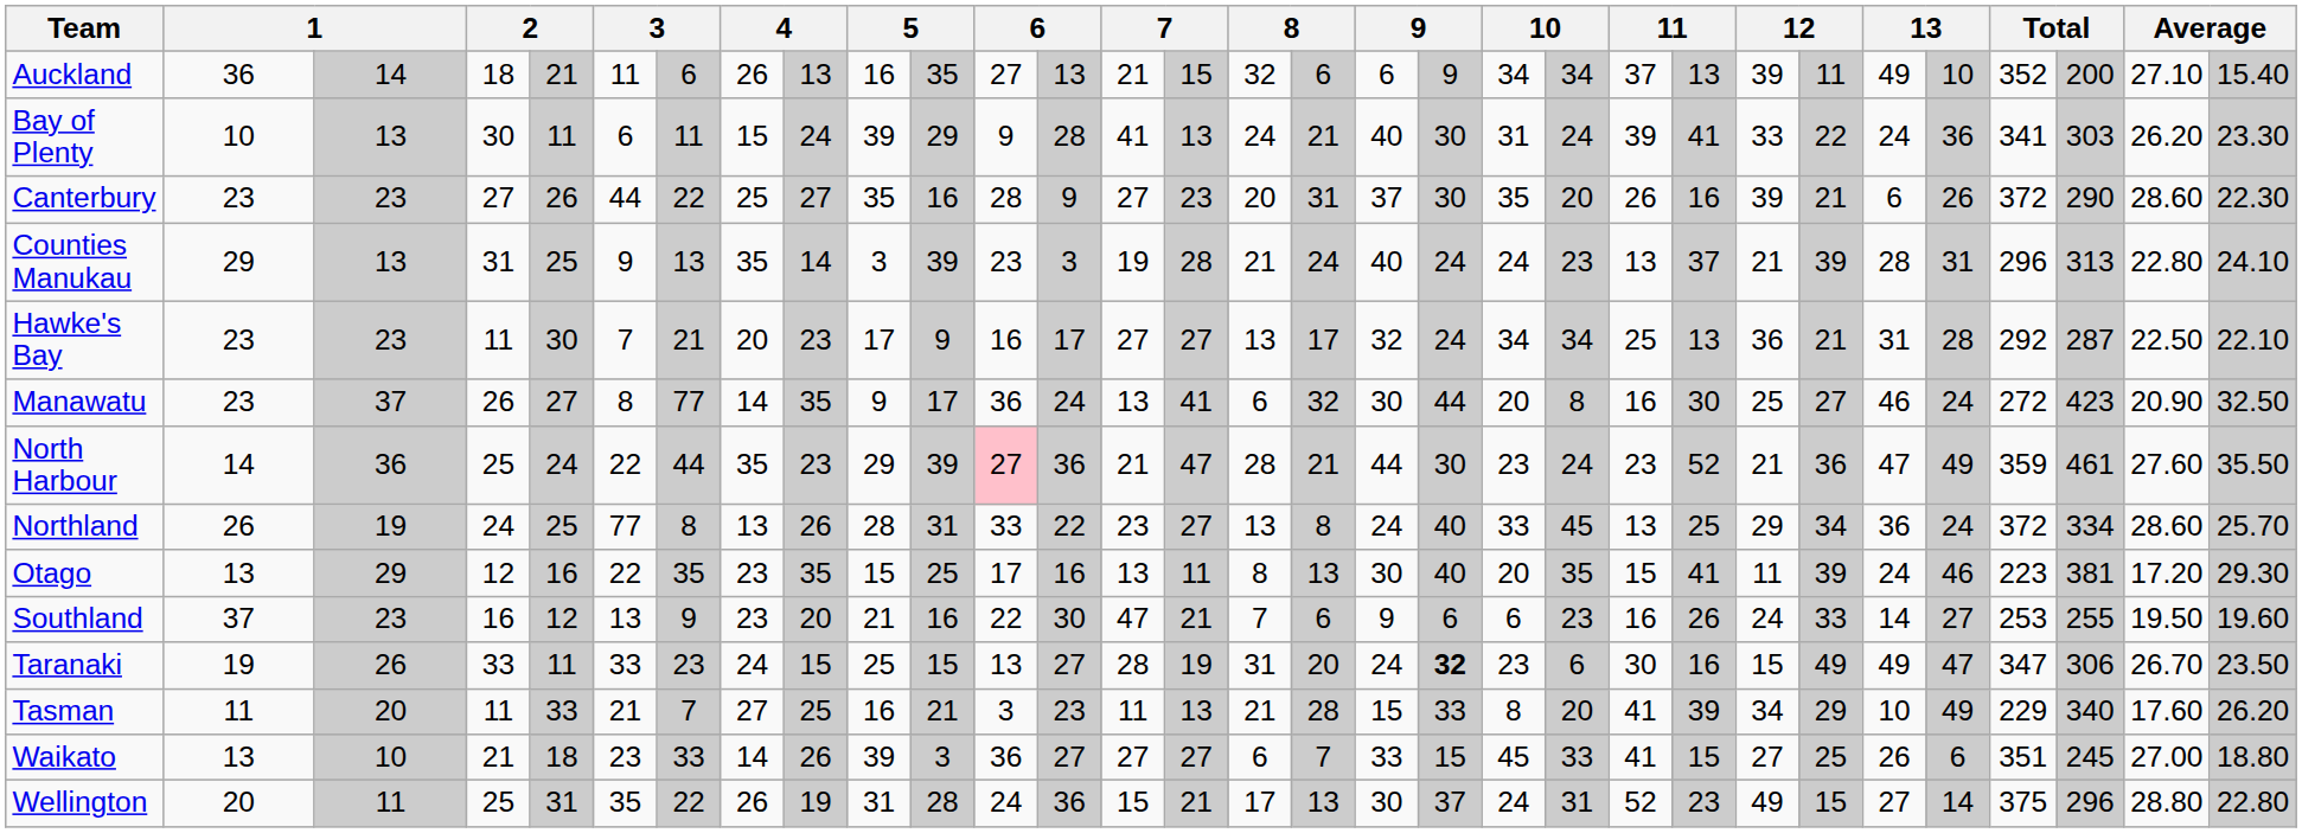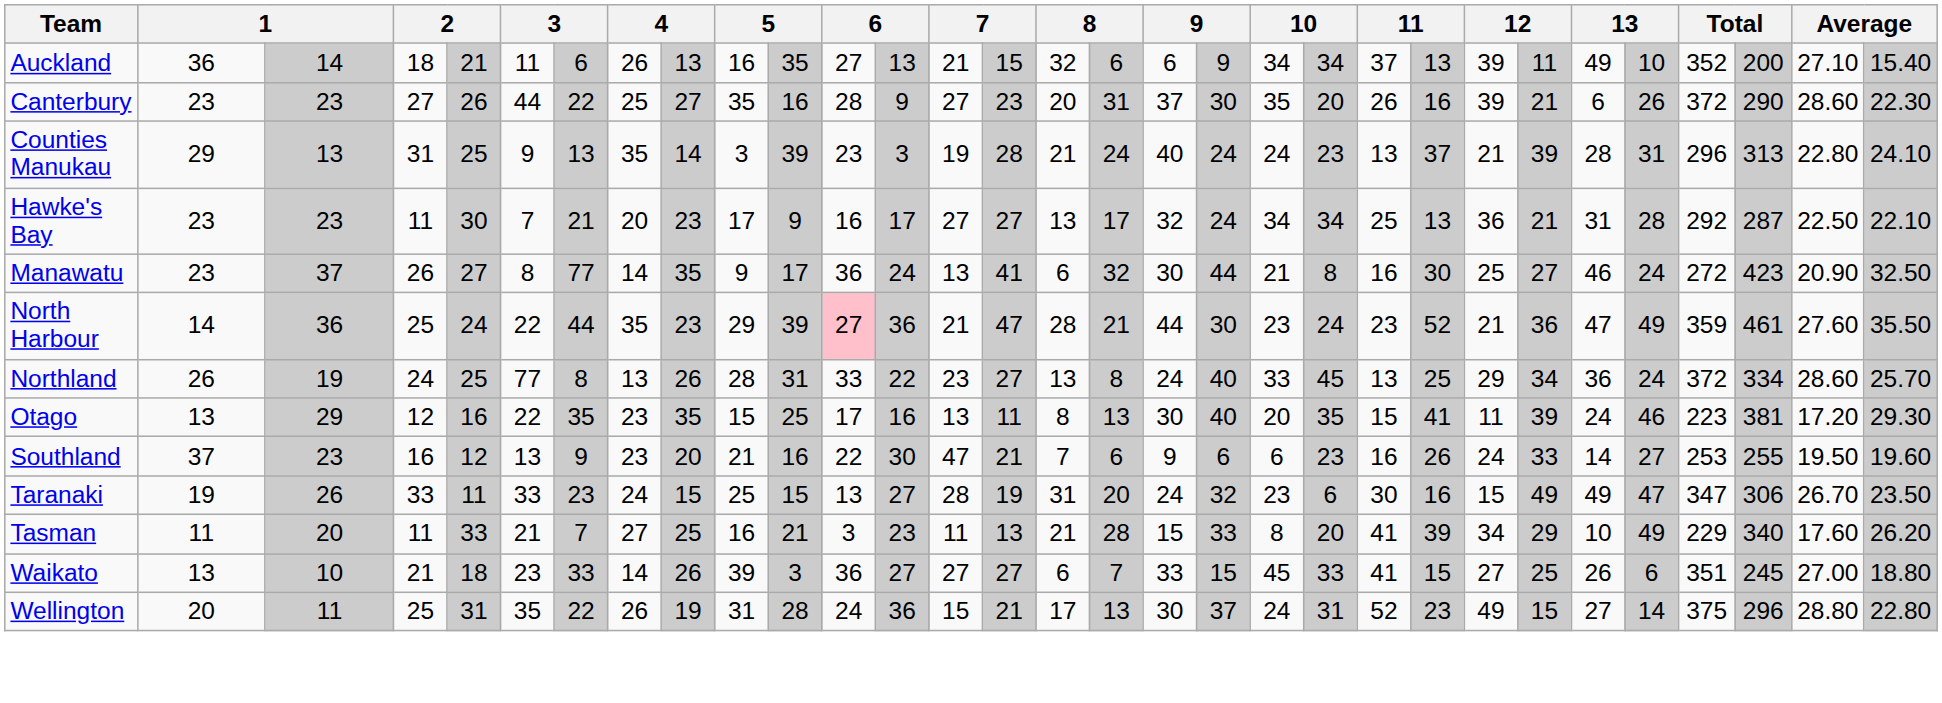- row: Bay of Plenty | 10 | 13 | 30 | 11 | 6 | 11 | 15 | 24 | 39 | 29 | 9 | 28 | 41 | 13 | 24 | 21 | 40 | 30 | 31 | 24 | 39 | 41 | 33 | 22 | 24 | 36 | 341 | 303 | 26.20 | 23.30
Manawatu | column 20: 20 -> 21
Taranaki | column 19: bold -> normal
